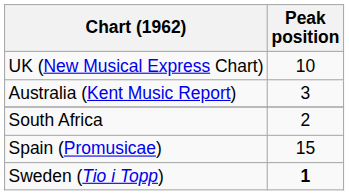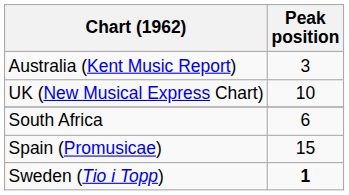rows swapped: UK (New Musical Express Chart) <-> Australia (Kent Music Report)
South Africa | Peak position: 2 -> 6
